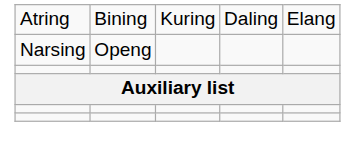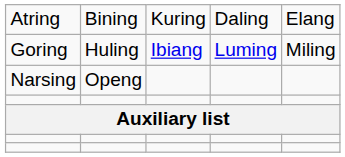+ row: Goring | Huling | Ibiang | Luming | Miling
